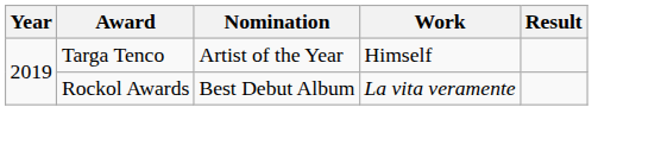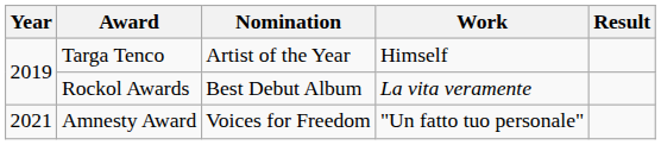+ row: 2021 | Amnesty Award | Voices for Freedom | "Un fatto tuo personale"
